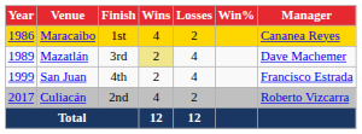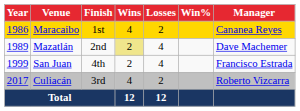Mazatlán | Finish: 3rd -> 2nd
Culiacán | Finish: 2nd -> 3rd
